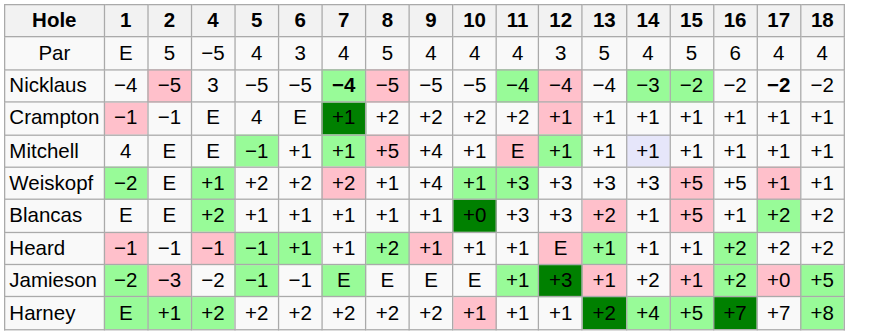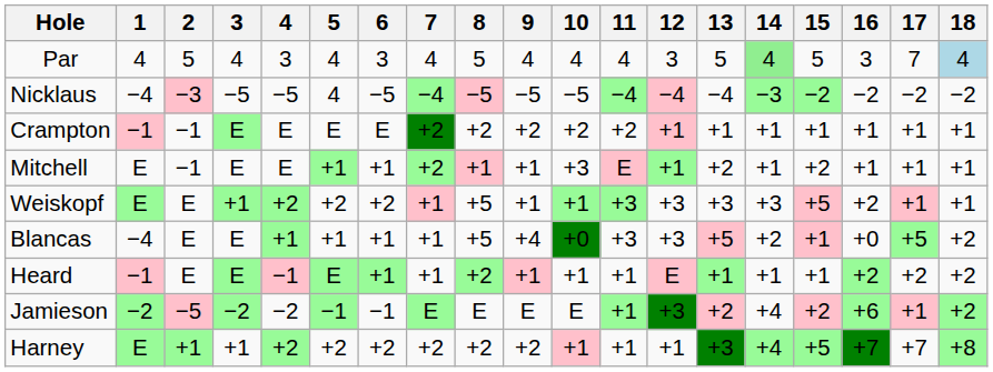+ column: 3 | 4 | −5 | E | E | +1 | E | E | −2 | +1
Par | 1: E -> 4
Par | 4: −5 -> 3
Par | 14: no background -> lightgreen background
Par | 16: 6 -> 3
Par | 17: 4 -> 7
Par | 18: no background -> lightblue background
Nicklaus | 2: −5 -> −3
Nicklaus | 4: 3 -> −5
Nicklaus | 5: −5 -> 4
Nicklaus | 7: bold -> normal
Nicklaus | 17: bold -> normal
Crampton | 5: 4 -> E
Crampton | 7: +1 -> +2
Mitchell | 1: 4 -> E
Mitchell | 2: E -> −1
Mitchell | 5: −1 -> +1
Mitchell | 7: +1 -> +2
Mitchell | 8: +5 -> +1
Mitchell | 9: +4 -> +1
Mitchell | 10: +1 -> +3
Mitchell | 13: +1 -> +2
Mitchell | 14: lavender background -> no background
Mitchell | 15: +1 -> +2
Weiskopf | 1: −2 -> E
Weiskopf | 4: +1 -> +2
Weiskopf | 7: +2 -> +1
Weiskopf | 8: +1 -> +5
Weiskopf | 9: +4 -> +1
Weiskopf | 16: +5 -> +2
Blancas | 1: E -> −4
Blancas | 4: +2 -> +1
Blancas | 8: +1 -> +5
Blancas | 9: +1 -> +4
Blancas | 13: +2 -> +5
Blancas | 14: +1 -> +2
Blancas | 15: +5 -> +1
Blancas | 16: +1 -> +0
Blancas | 17: +2 -> +5
Heard | 2: −1 -> E
Heard | 5: −1 -> E
Jamieson | 2: −3 -> −5
Jamieson | 13: +1 -> +2
Jamieson | 14: +2 -> +4
Jamieson | 15: +1 -> +2
Jamieson | 16: +2 -> +6
Jamieson | 17: +0 -> +1
Jamieson | 18: +5 -> +2
Harney | 13: +2 -> +3
